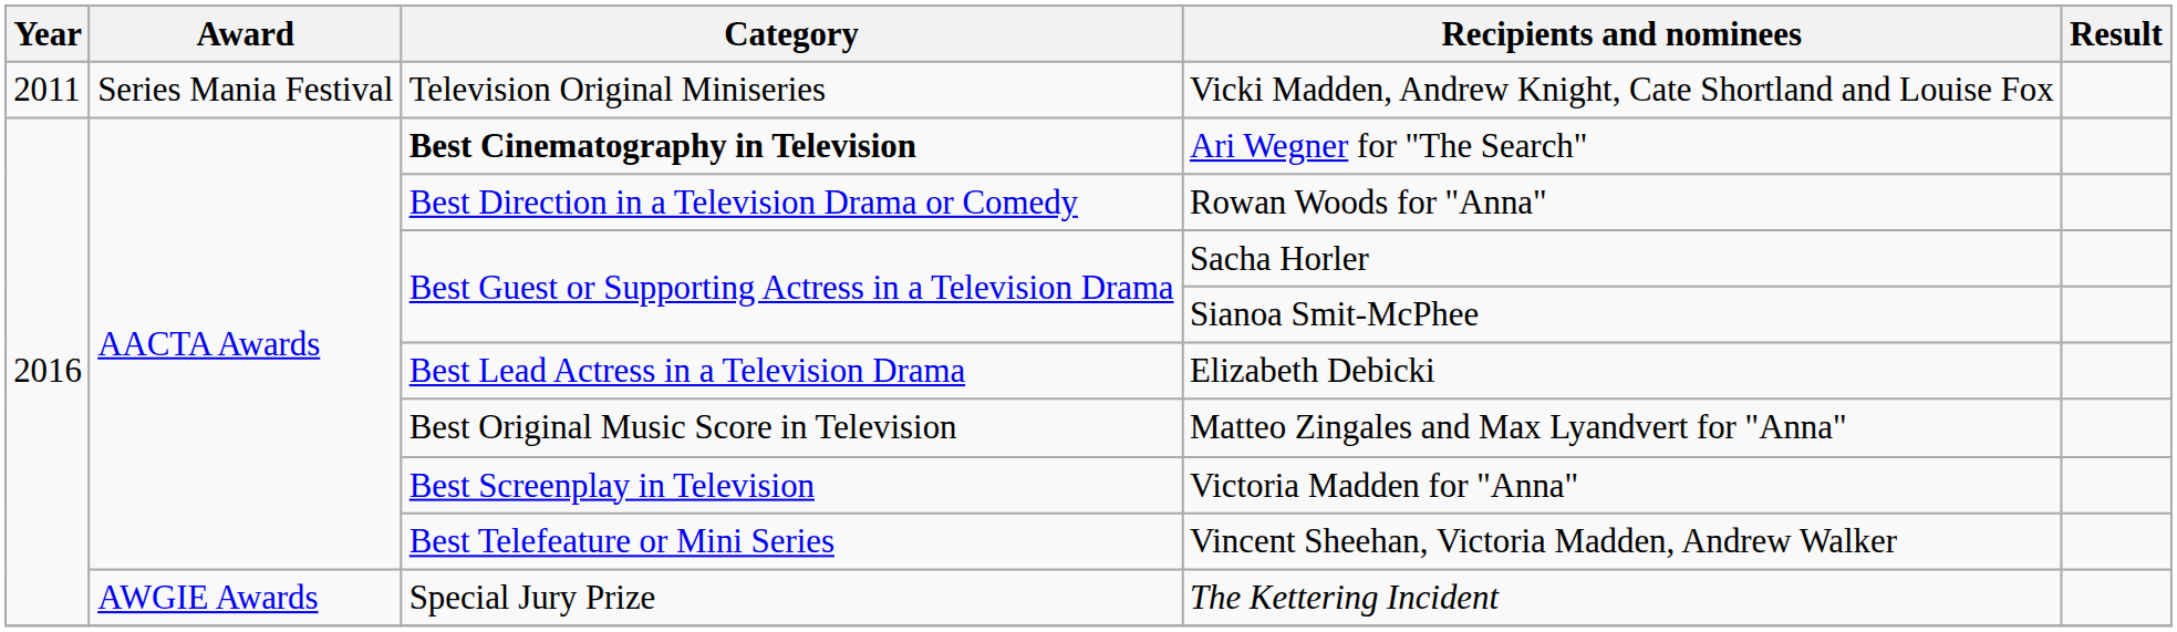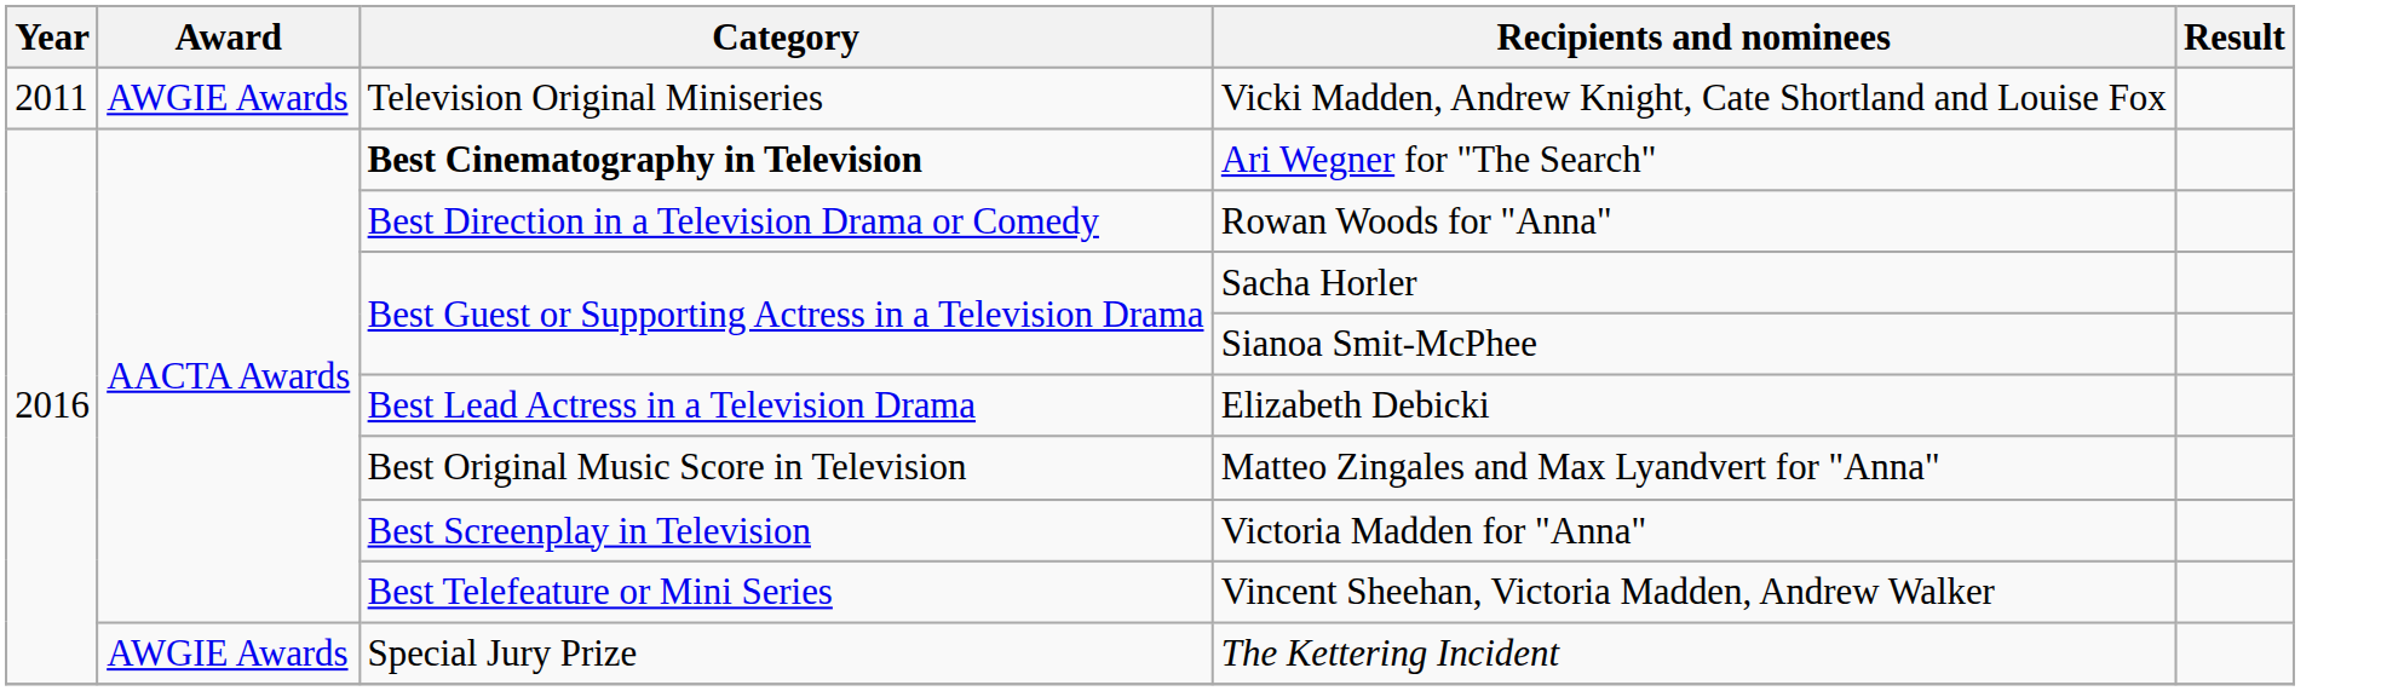Vicki Madden, Andrew Knight, Cate Shortland and Louise Fox | Award: Series Mania Festival -> AWGIE Awards
